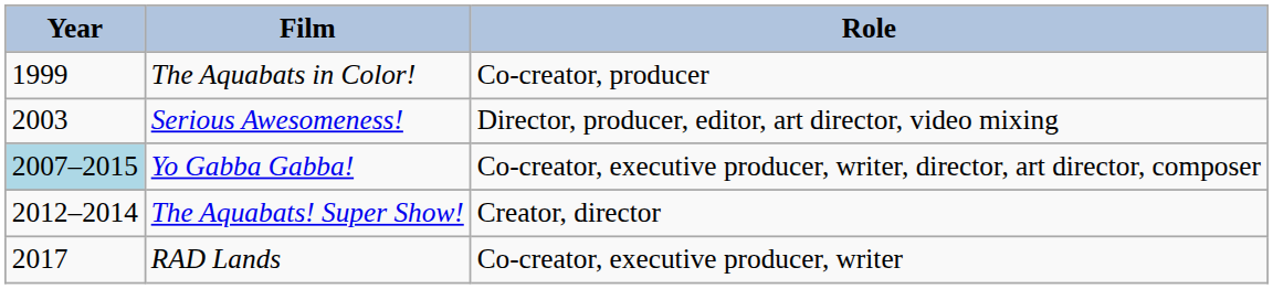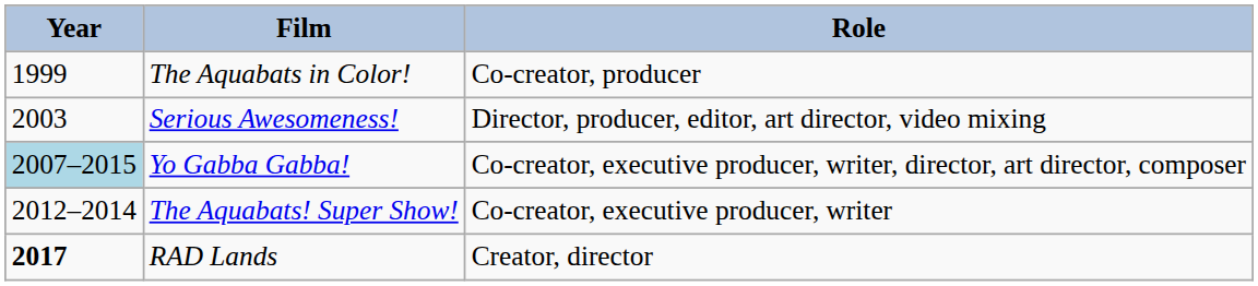The Aquabats! Super Show! | Role: Creator, director -> Co-creator, executive producer, writer
RAD Lands | Year: normal -> bold
RAD Lands | Role: Co-creator, executive producer, writer -> Creator, director
